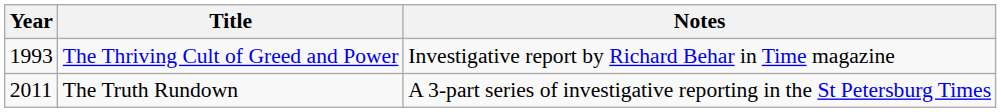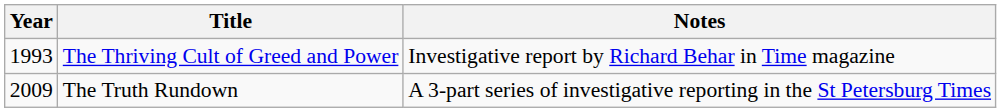The Truth Rundown | Year: 2011 -> 2009
